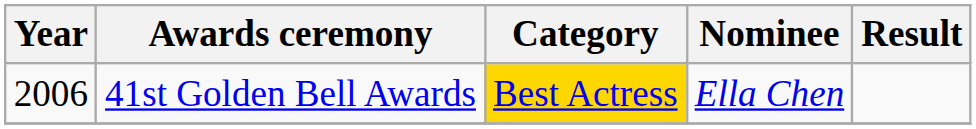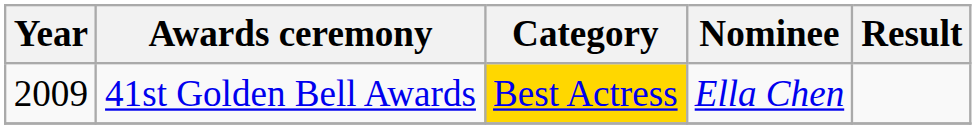41st Golden Bell Awards | Year: 2006 -> 2009
